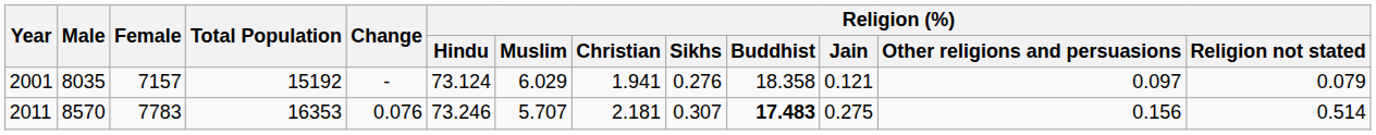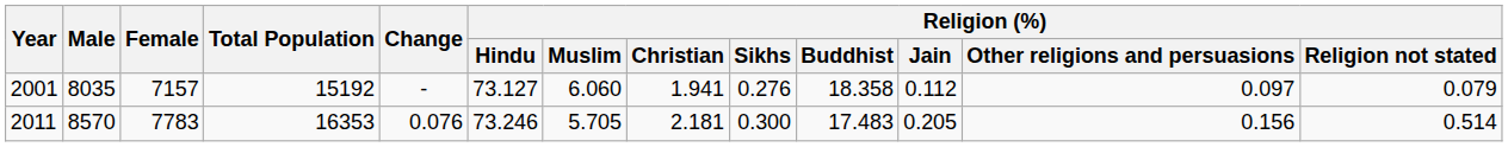2001 | Religion (%) / Hindu: 73.124 -> 73.127
2001 | Religion (%) / Muslim: 6.029 -> 6.060
2001 | Religion (%) / Jain: 0.121 -> 0.112
2011 | Religion (%) / Muslim: 5.707 -> 5.705
2011 | Religion (%) / Sikhs: 0.307 -> 0.300
2011 | Religion (%) / Buddhist: bold -> normal
2011 | Religion (%) / Jain: 0.275 -> 0.205
